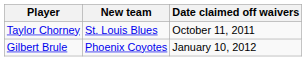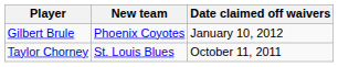rows swapped: Taylor Chorney <-> Gilbert Brule
